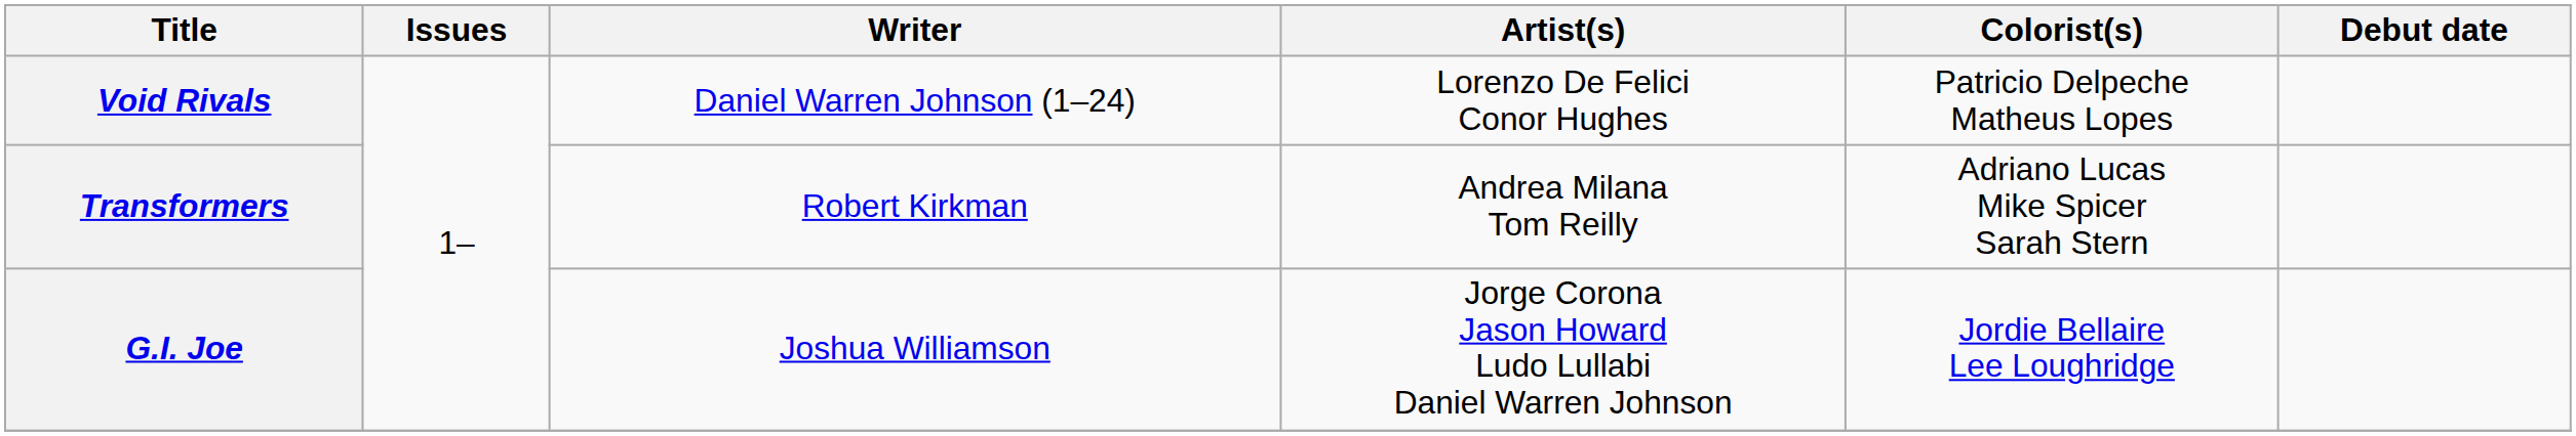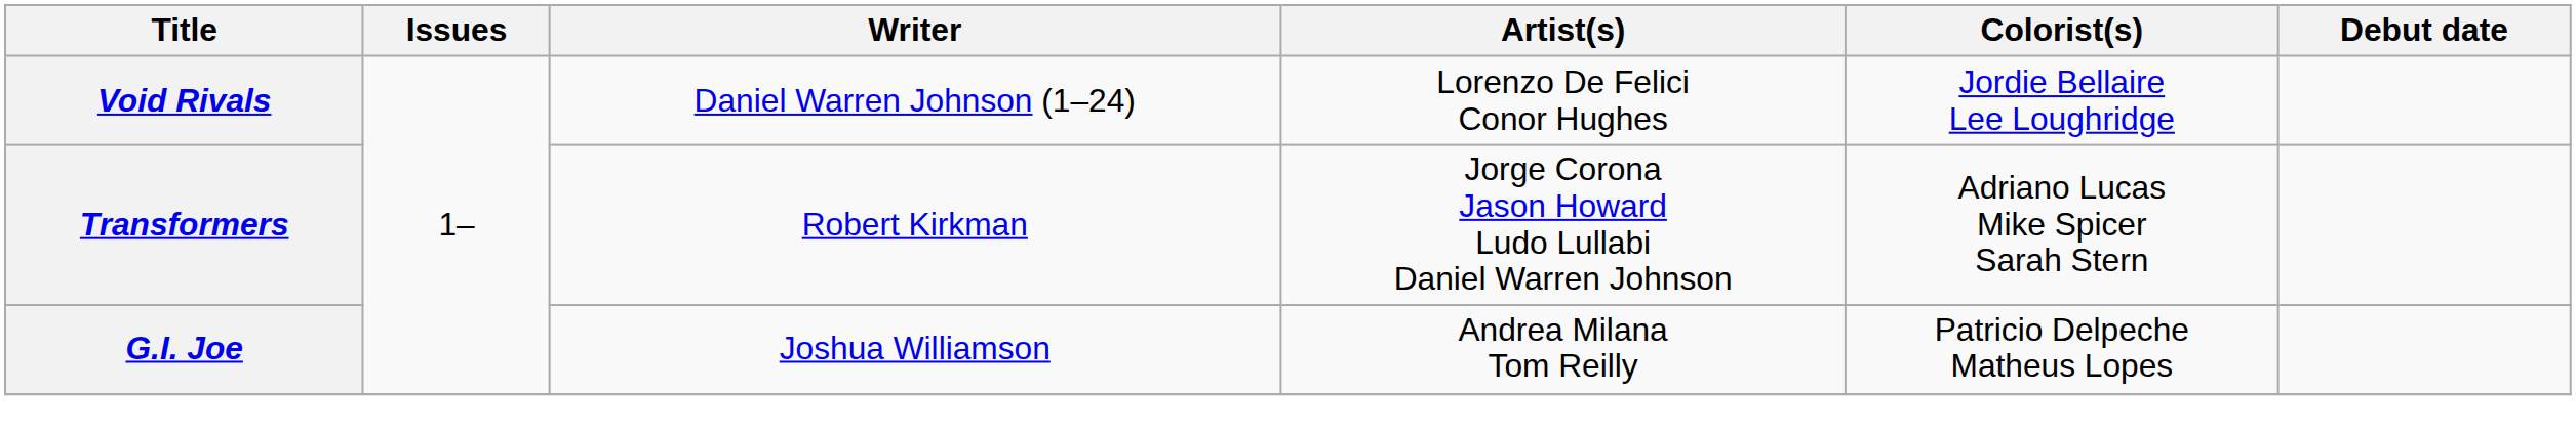Void Rivals | Colorist(s): Patricio Delpeche Matheus Lopes -> Jordie Bellaire Lee Loughridge
Transformers | Artist(s): Andrea Milana Tom Reilly -> Jorge Corona Jason Howard Ludo Lullabi Daniel Warren Johnson
G.I. Joe | Artist(s): Jorge Corona Jason Howard Ludo Lullabi Daniel Warren Johnson -> Andrea Milana Tom Reilly
G.I. Joe | Colorist(s): Jordie Bellaire Lee Loughridge -> Patricio Delpeche Matheus Lopes
